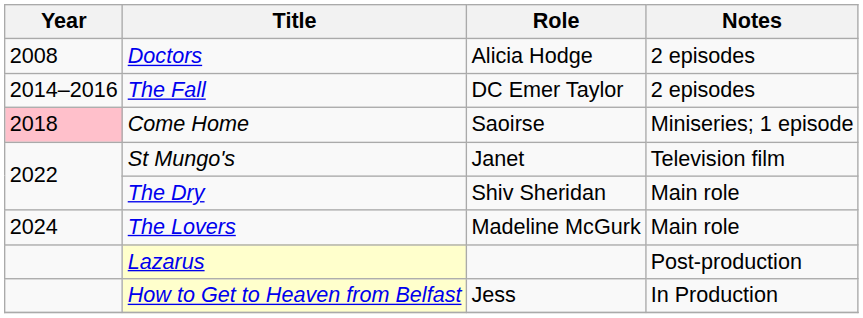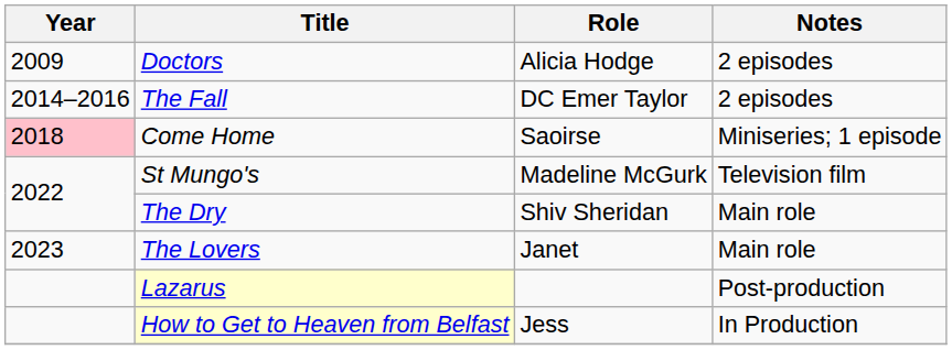Doctors | Year: 2008 -> 2009
St Mungo's | Role: Janet -> Madeline McGurk
The Lovers | Year: 2024 -> 2023
The Lovers | Role: Madeline McGurk -> Janet
